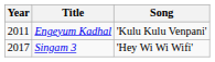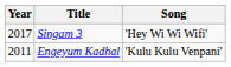rows swapped: Engeyum Kadhal <-> Singam 3
